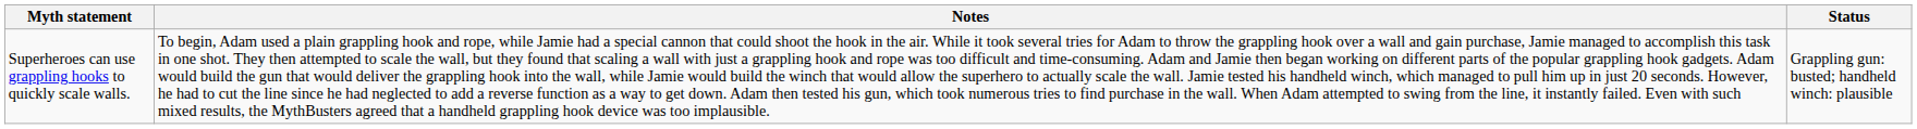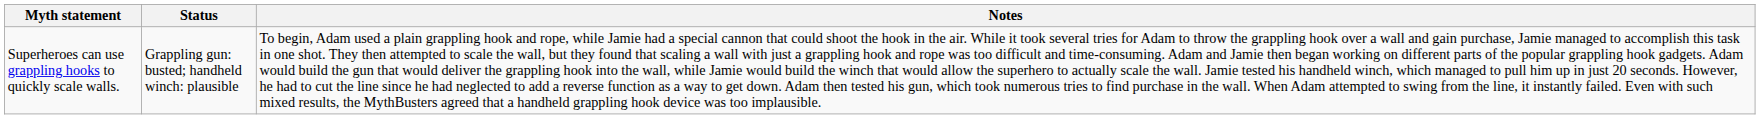columns swapped: Status <-> Notes
